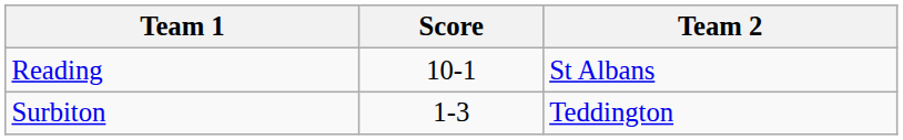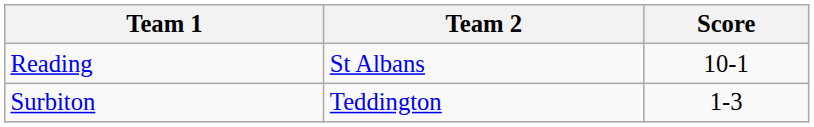columns swapped: Team 2 <-> Score
